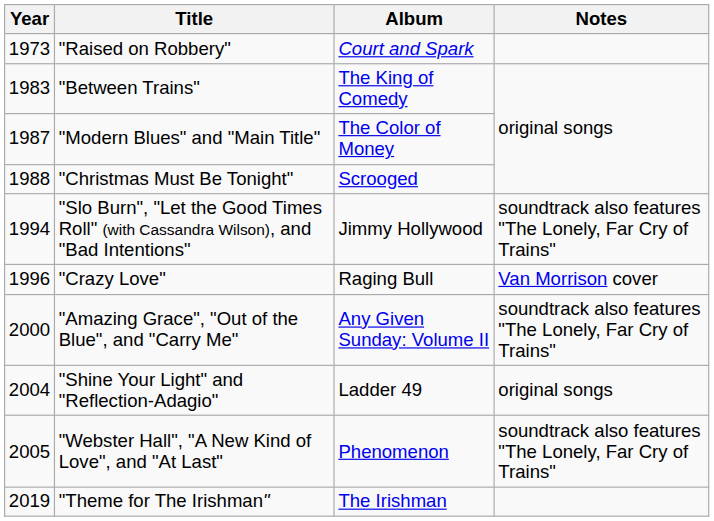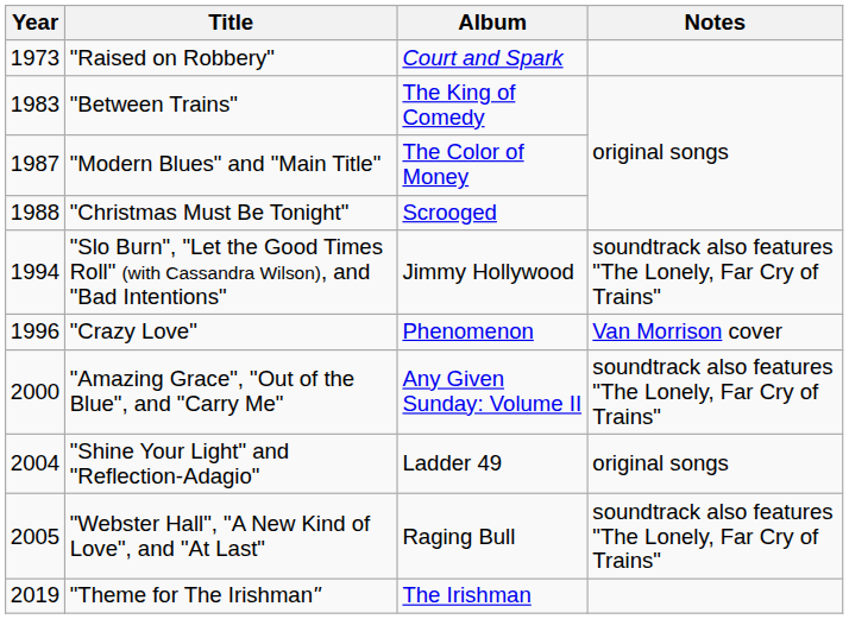"Crazy Love" | Album: Raging Bull -> Phenomenon
"Webster Hall", "A New Kind of Love", and "At Last" | Album: Phenomenon -> Raging Bull
